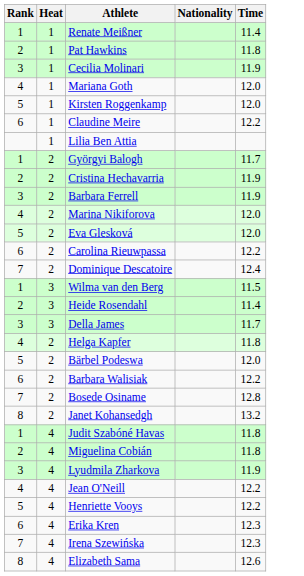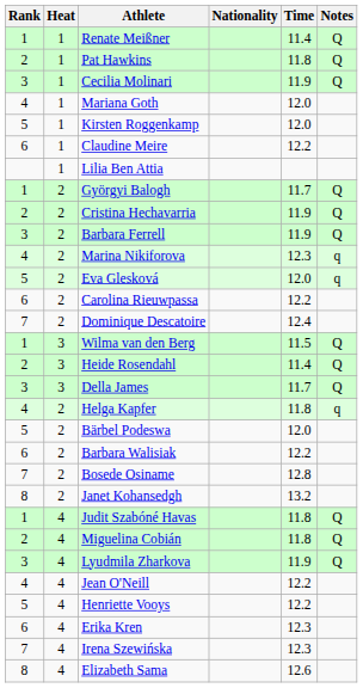+ column: Notes | Q | Q | Q | Q | Q | Q | q | q | Q | Q | Q | q | Q | Q | Q
Marina Nikiforova | Time: 12.0 -> 12.3
